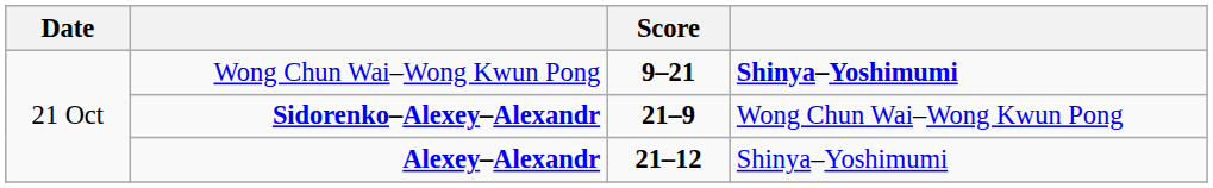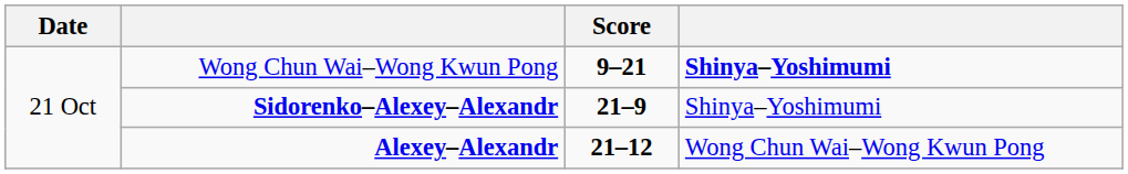Sidorenko–Alexey–Alexandr | column 4: Wong Chun Wai–Wong Kwun Pong -> Shinya–Yoshimumi
Alexey–Alexandr | column 4: Shinya–Yoshimumi -> Wong Chun Wai–Wong Kwun Pong
